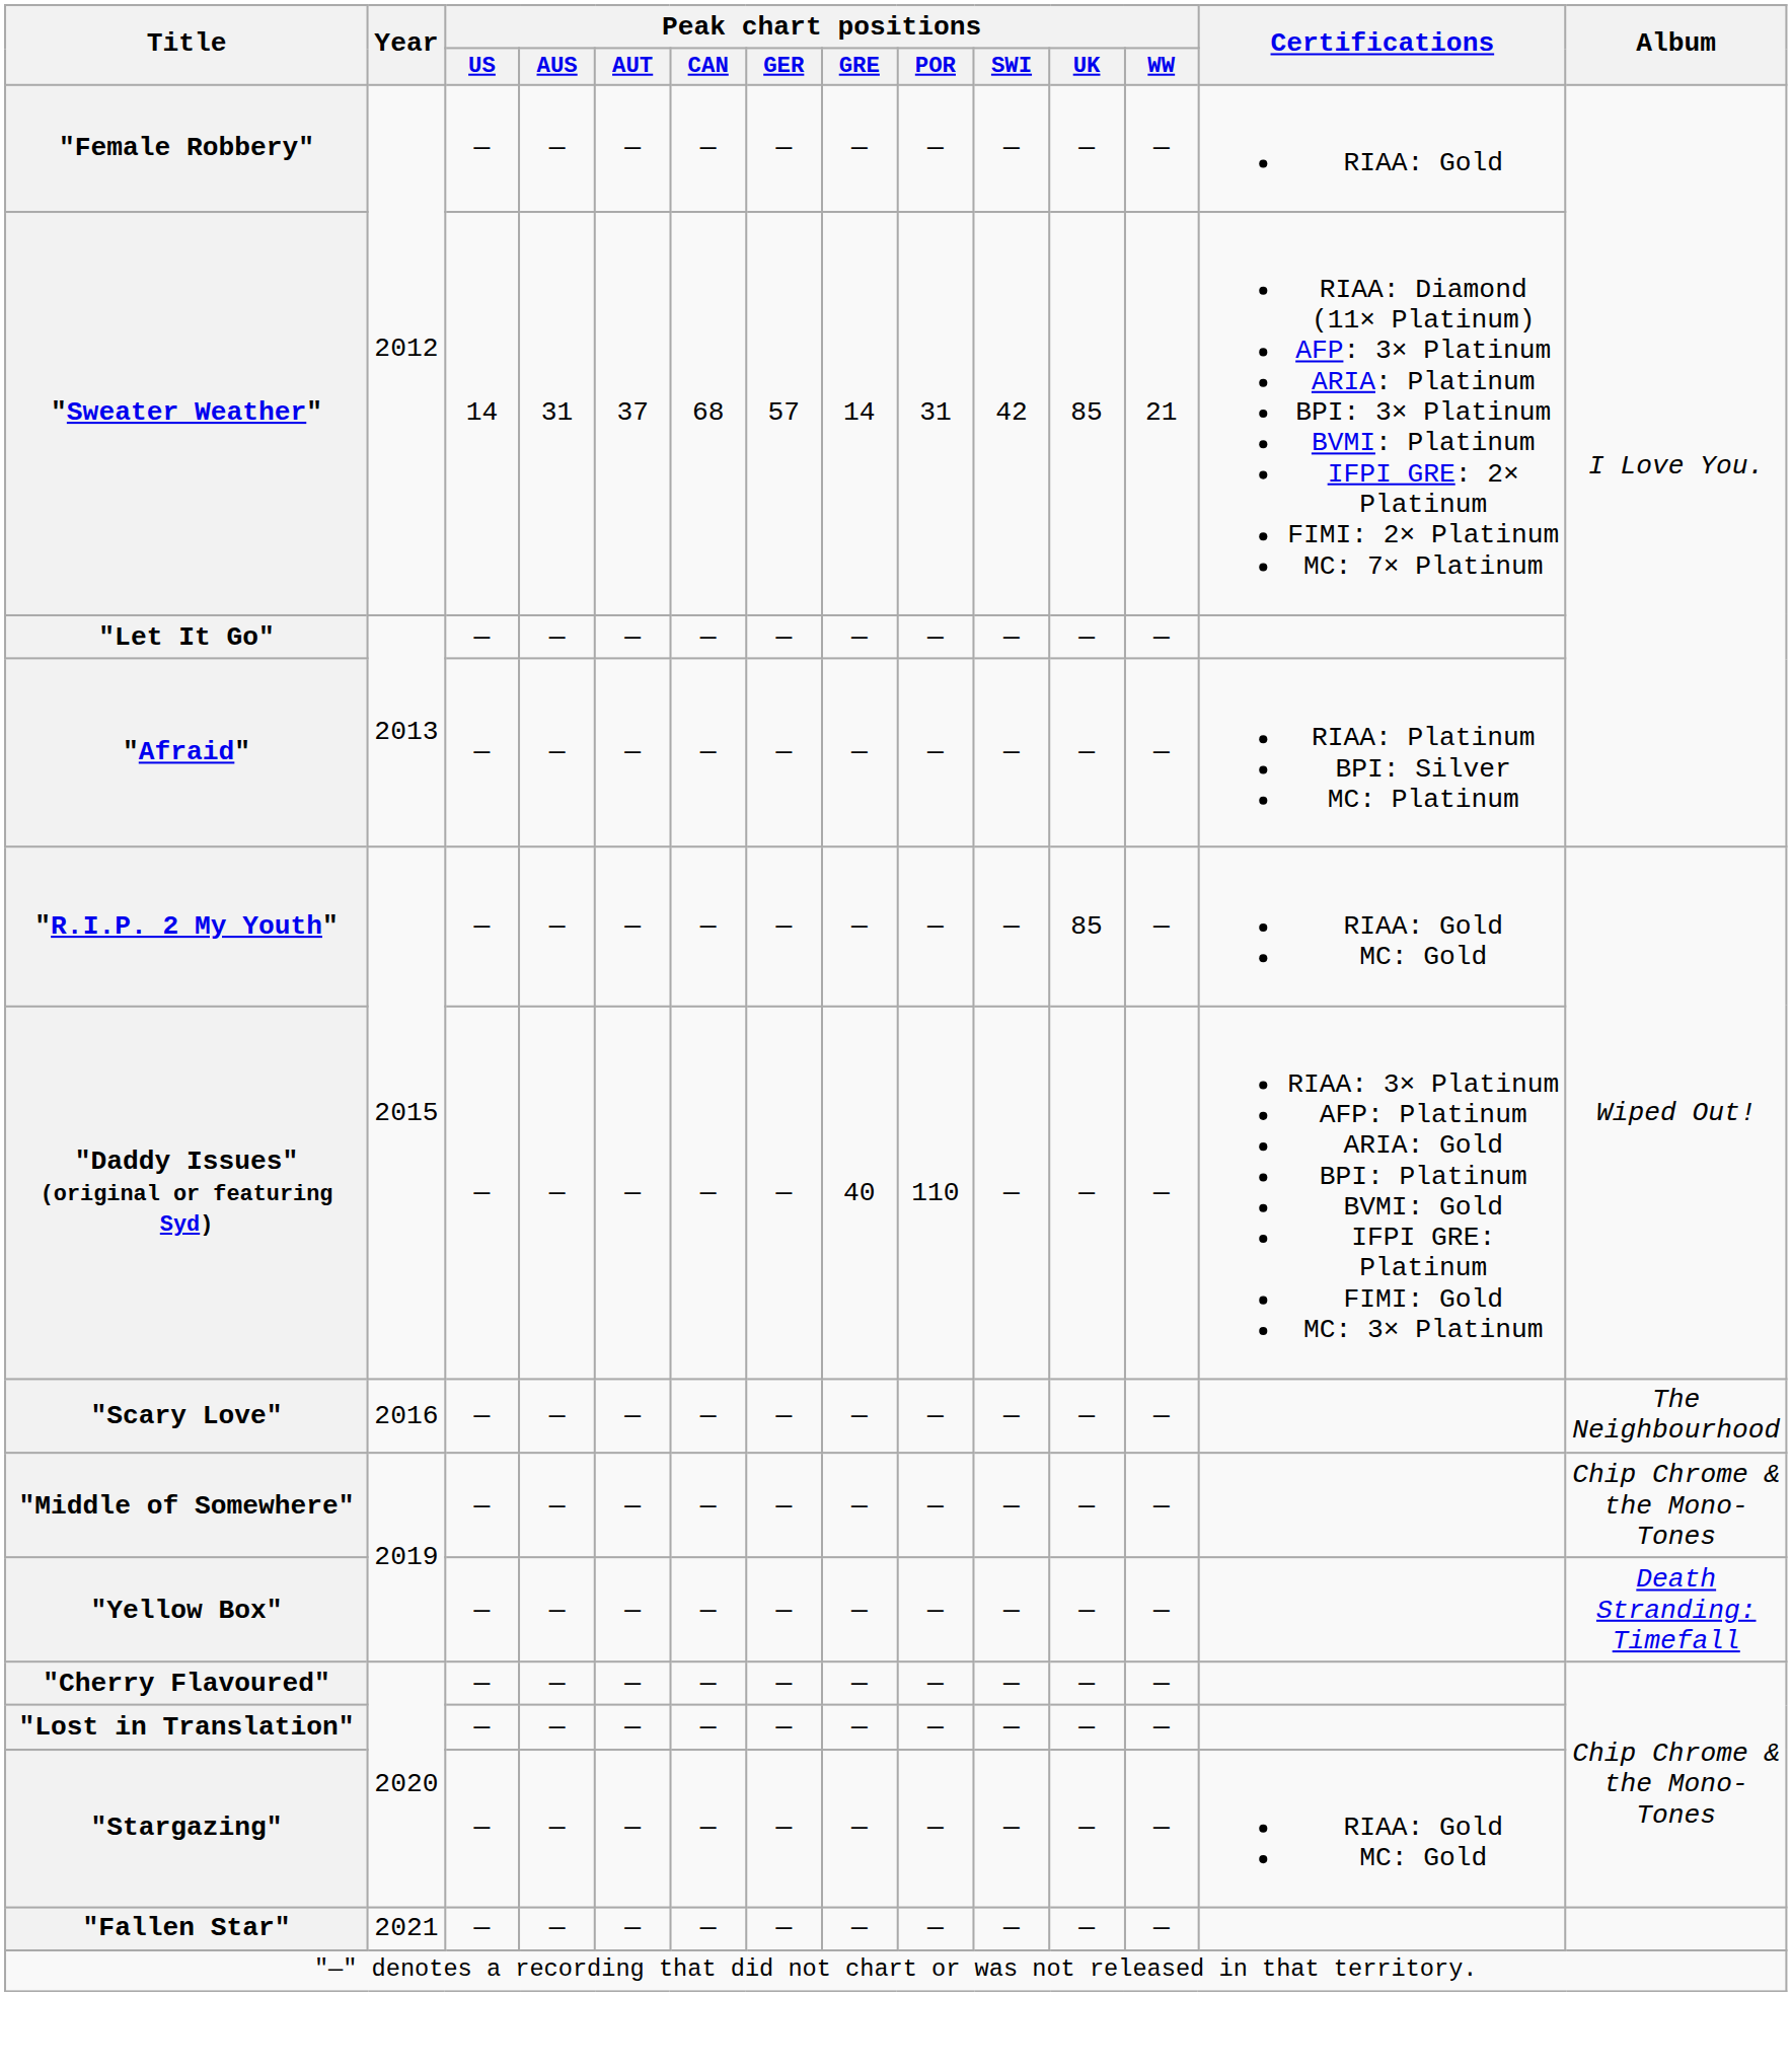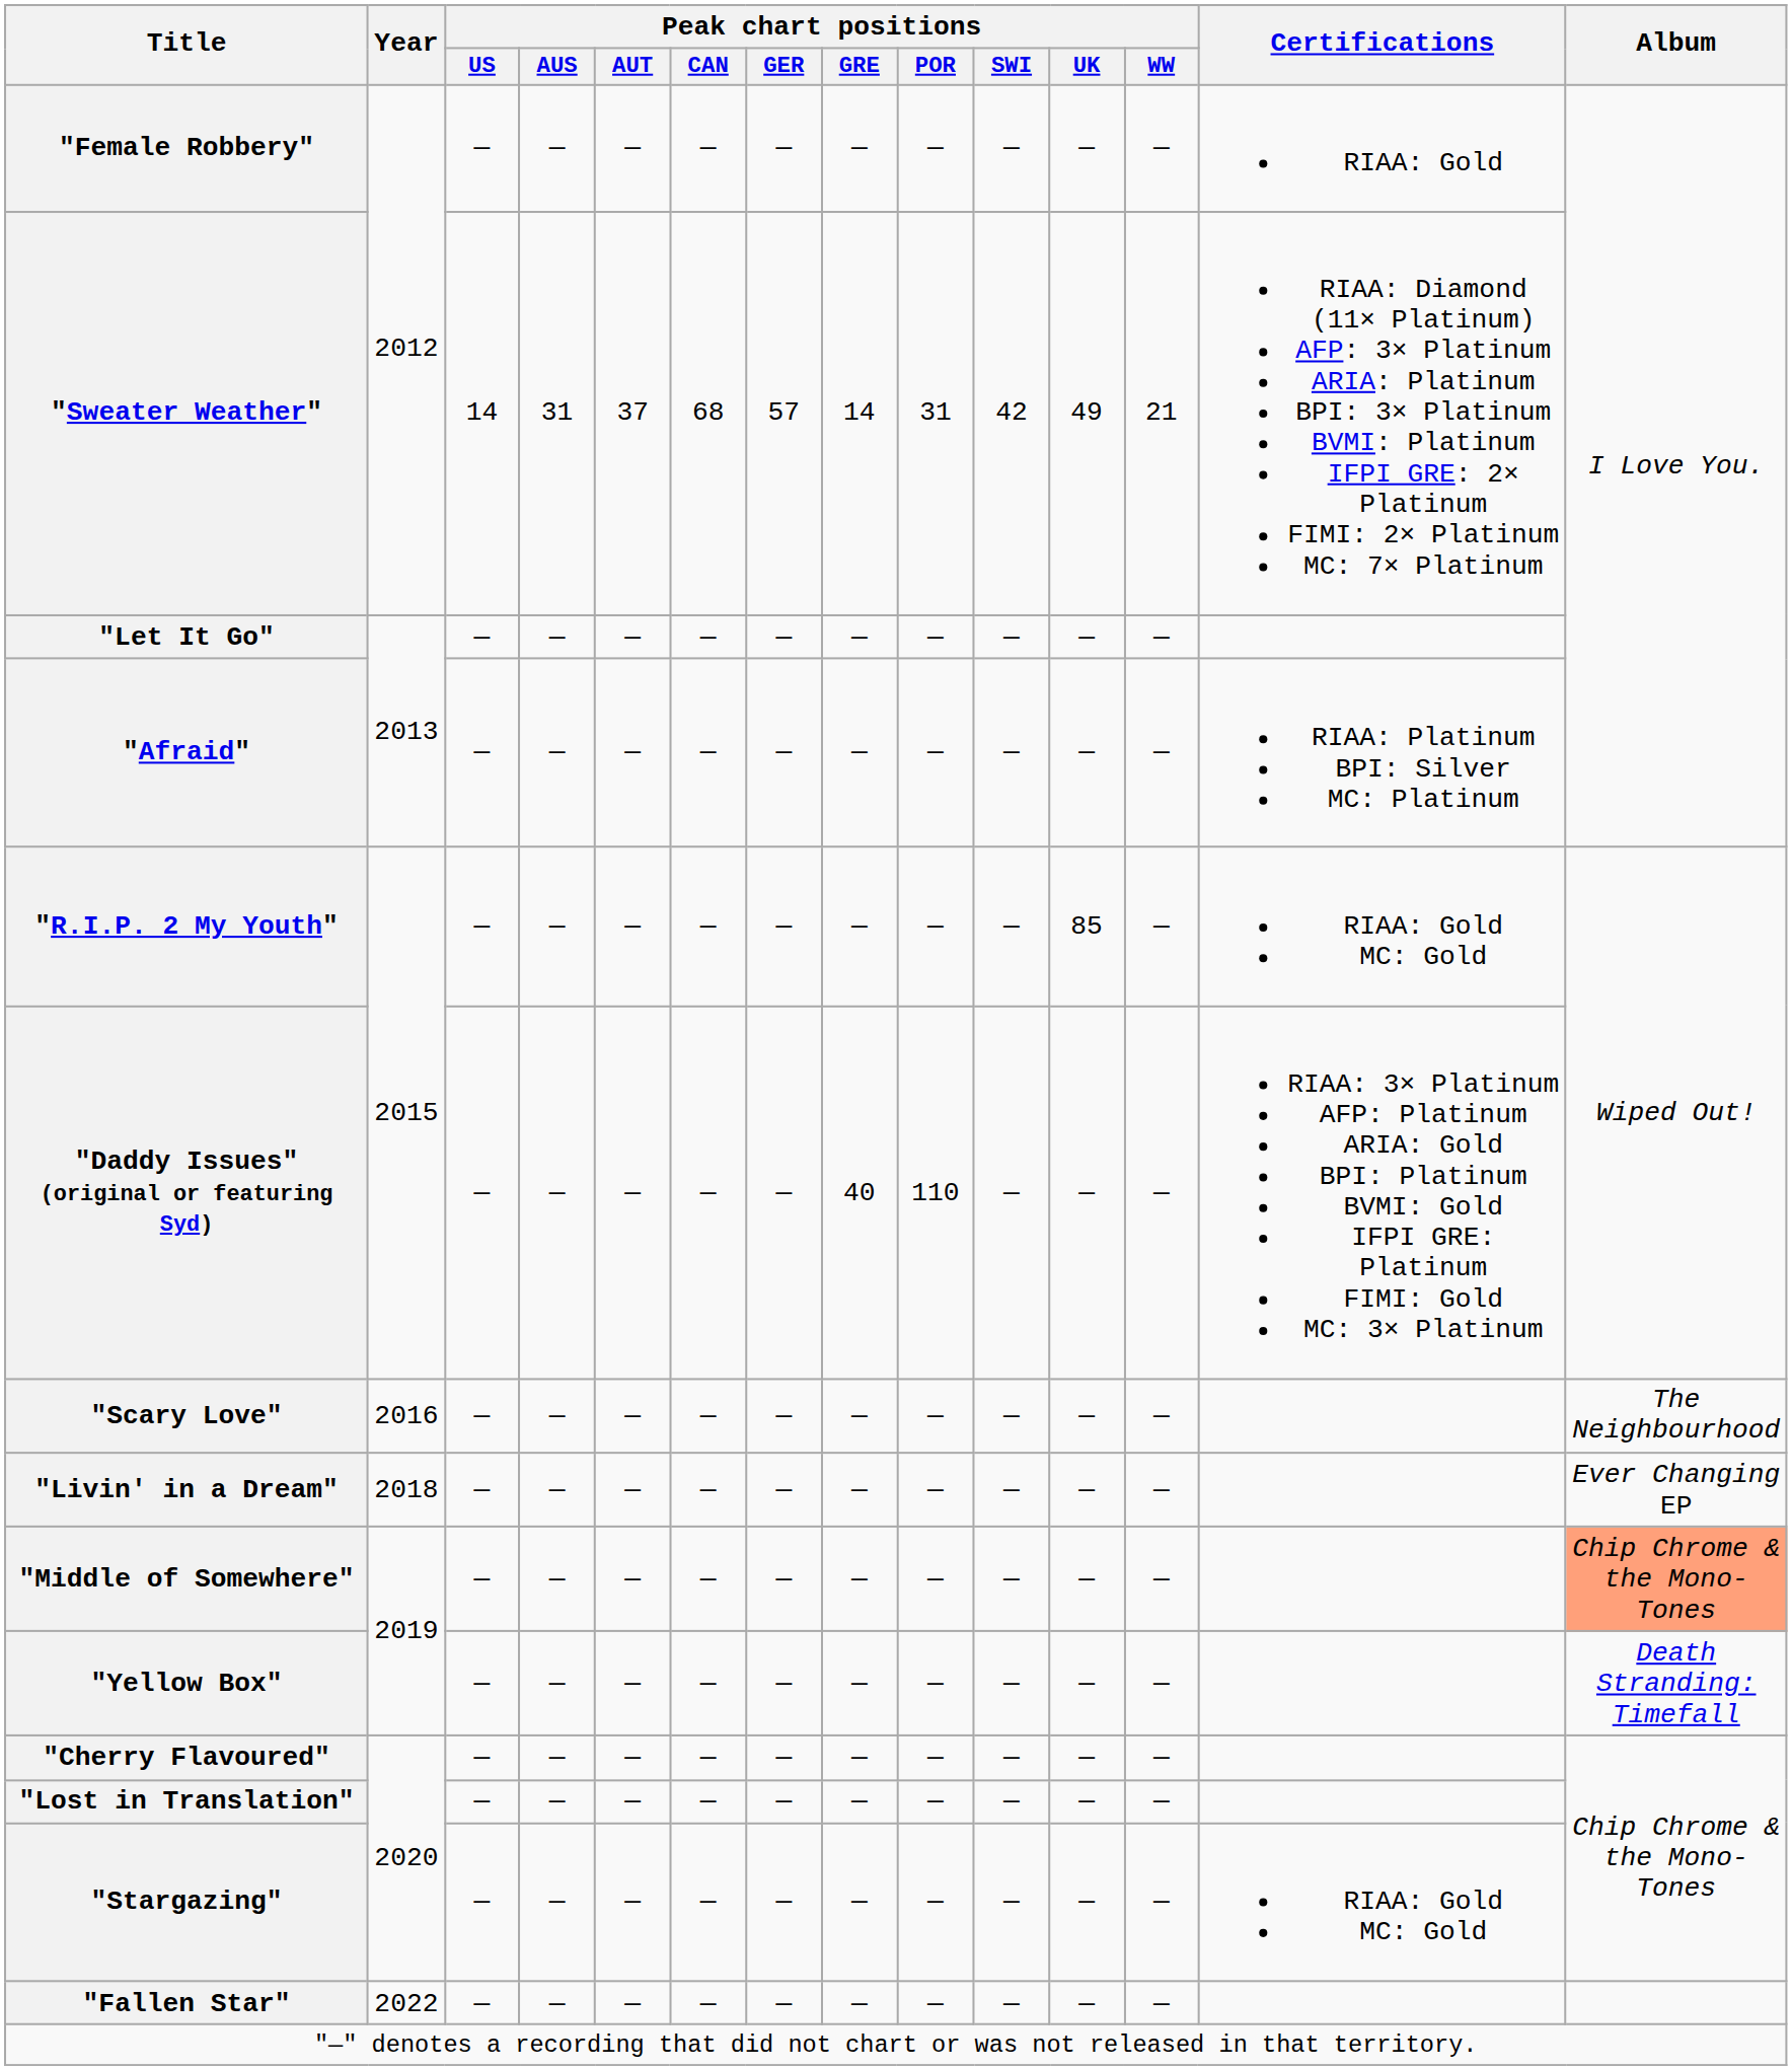"Sweater Weather" | Peak chart positions / UK: 85 -> 49
+ row: "Livin' in a Dream" | 2018 | — | — | — | — | — | — | — | — | — | — | Ever Changing EP
"Middle of Somewhere" | Album: no background -> lightsalmon background
"Fallen Star" | Year: 2021 -> 2022
